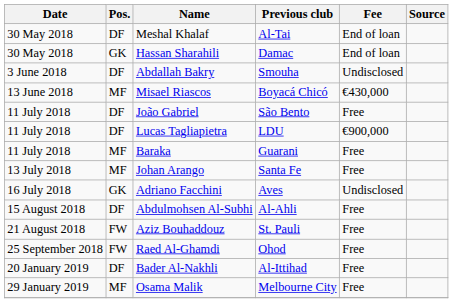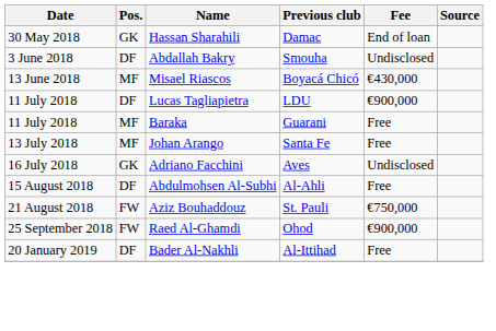- row: 30 May 2018 | DF | Meshal Khalaf | Al-Tai | End of loan
- row: 11 July 2018 | DF | João Gabriel | São Bento | Free
Aziz Bouhaddouz | Fee: Free -> €750,000
Raed Al-Ghamdi | Fee: Free -> €900,000
- row: 29 January 2019 | MF | Osama Malik | Melbourne City | Free
